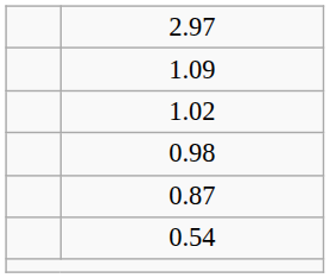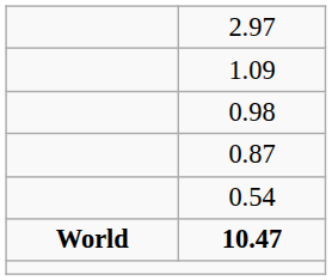- row: 1.02
+ row: World | 10.47
